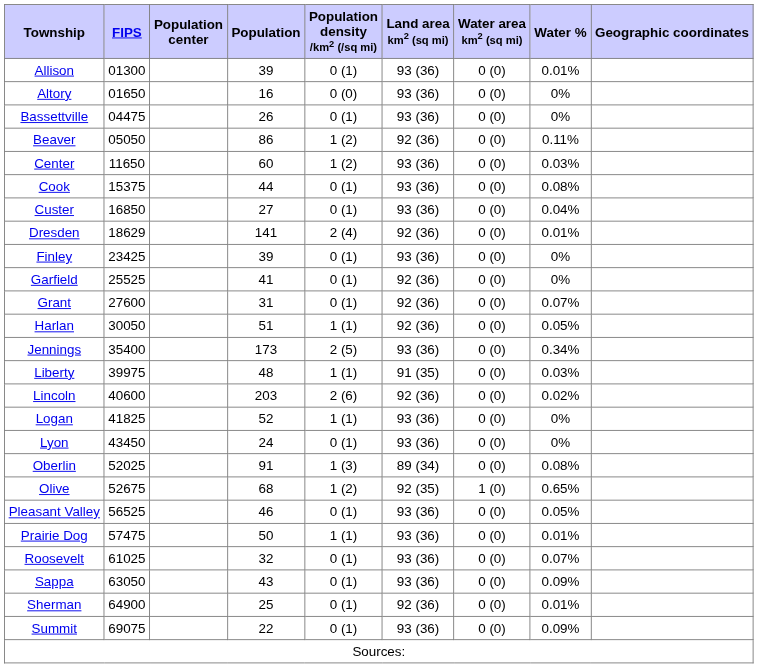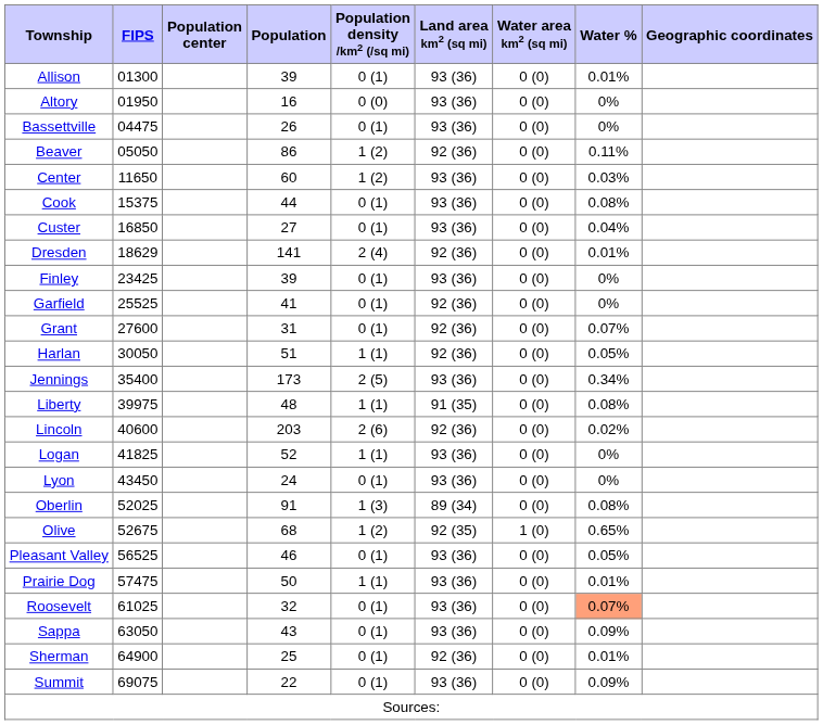Altory | FIPS: 01650 -> 01950
Liberty | Water %: 0.03% -> 0.08%
Roosevelt | Water %: no background -> lightsalmon background
